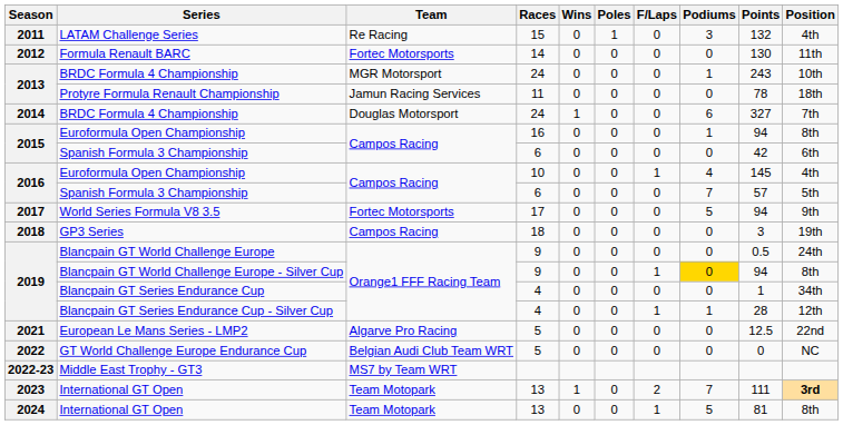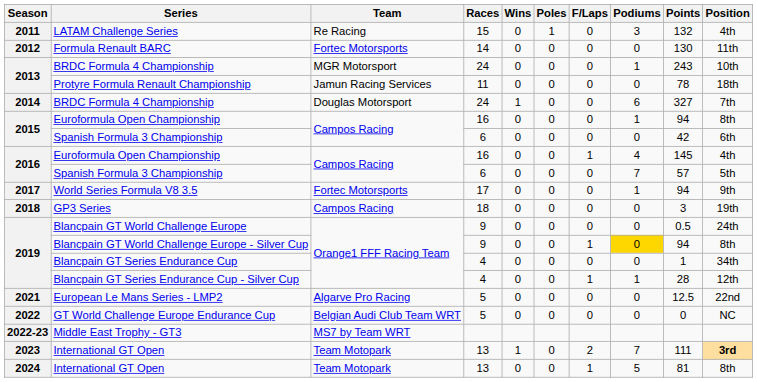2016 / Euroformula Open Championship | Races: 10 -> 16
World Series Formula V8 3.5 | Podiums: 5 -> 1
